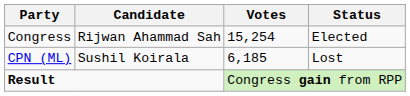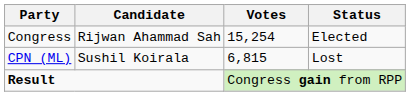CPN (ML) | Votes: 6,185 -> 6,815
